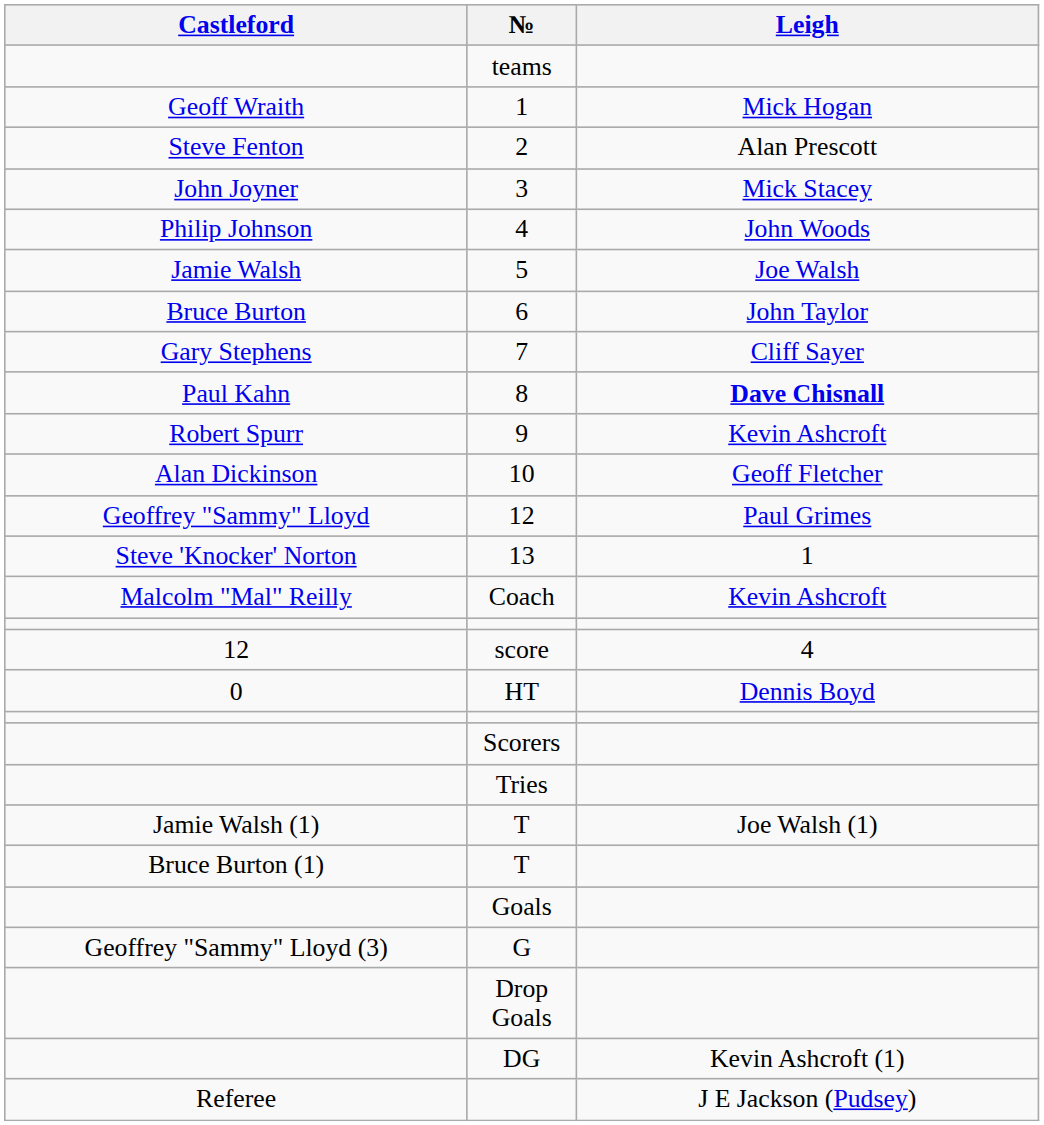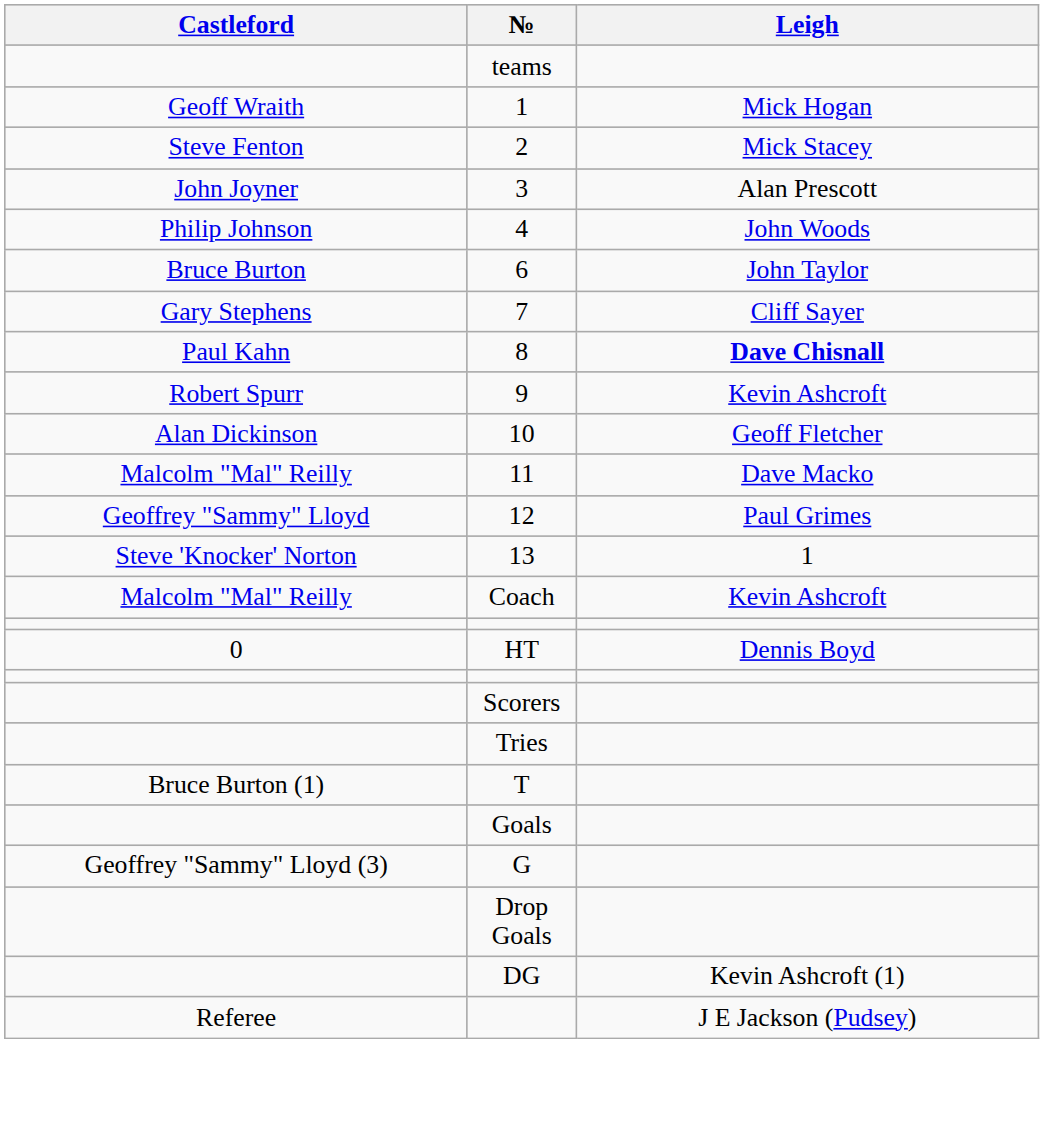2 | Leigh: Alan Prescott -> Mick Stacey
3 | Leigh: Mick Stacey -> Alan Prescott
- row: Jamie Walsh | 5 | Joe Walsh
+ row: Malcolm "Mal" Reilly | 11 | Dave Macko
- row: 12 | score | 4
- row: Jamie Walsh (1) | T | Joe Walsh (1)
